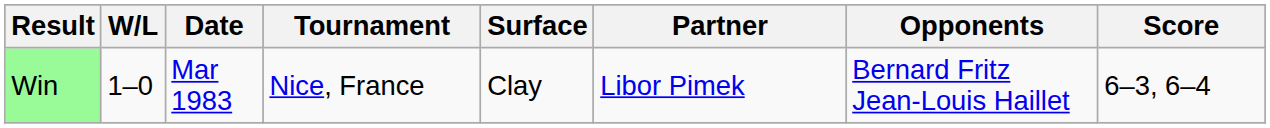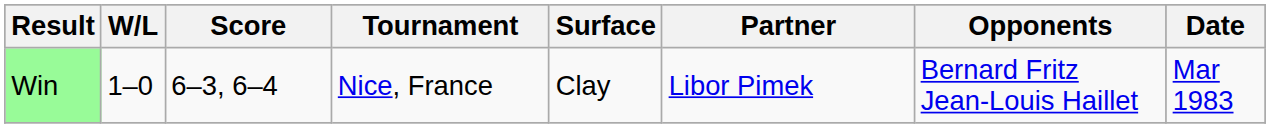columns swapped: Date <-> Score
